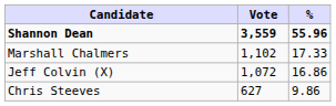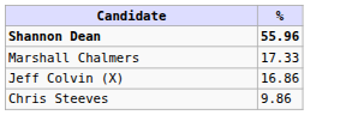- column: Vote | 3,559 | 1,102 | 1,072 | 627
